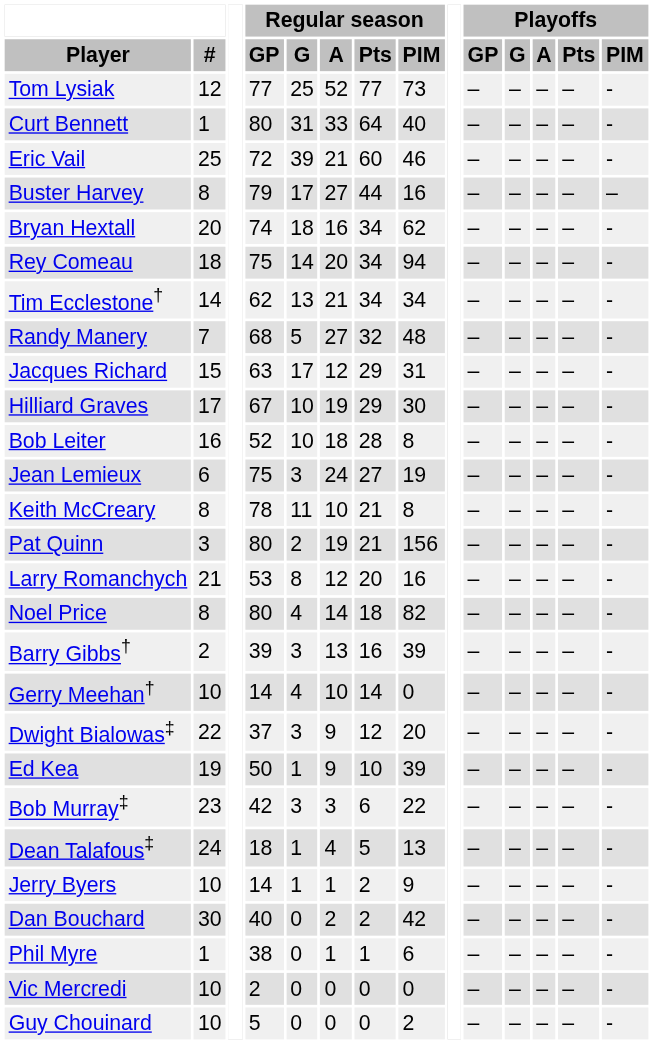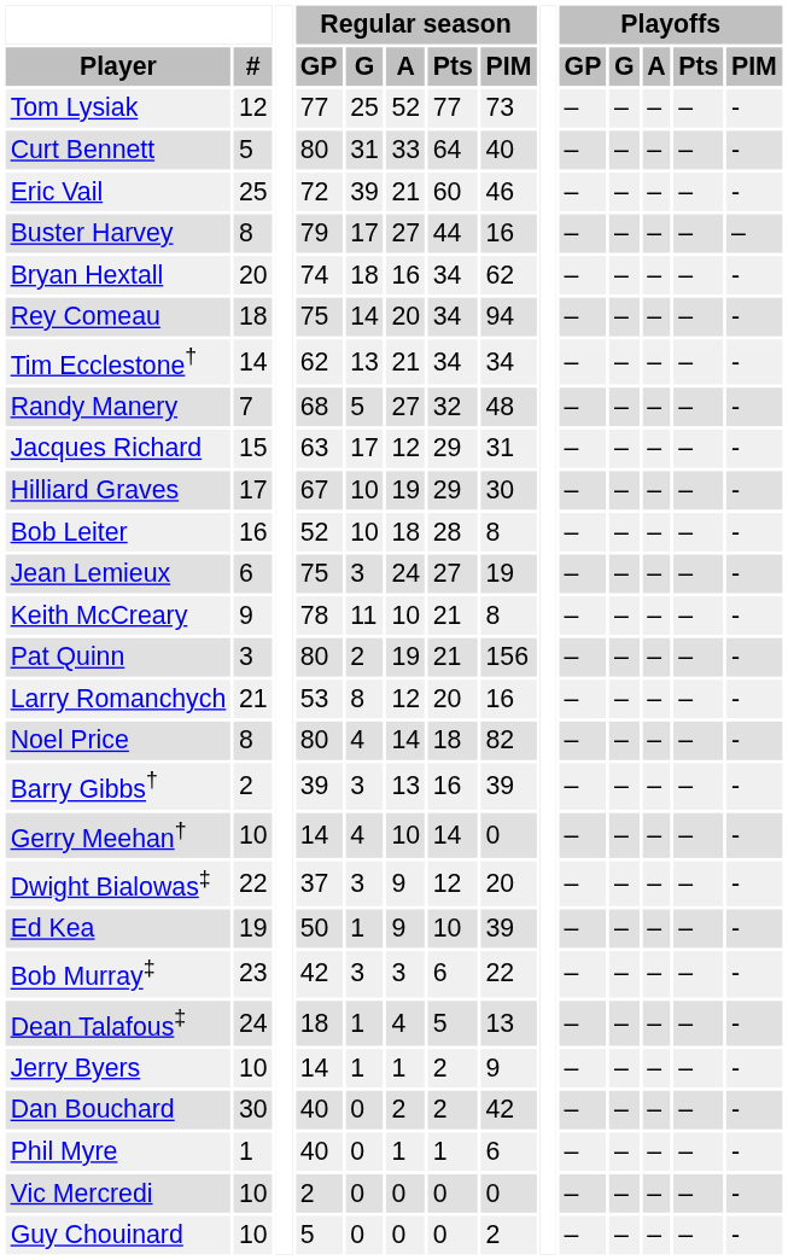Curt Bennett | #: 1 -> 5
Keith McCreary | #: 8 -> 9
Phil Myre | Regular season / GP: 38 -> 40
